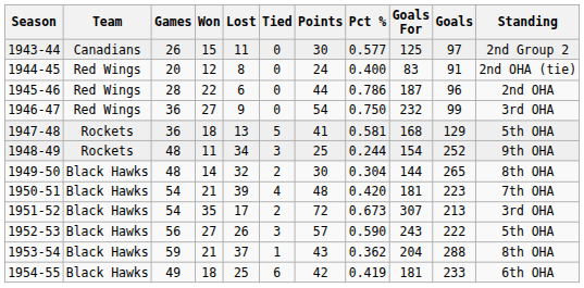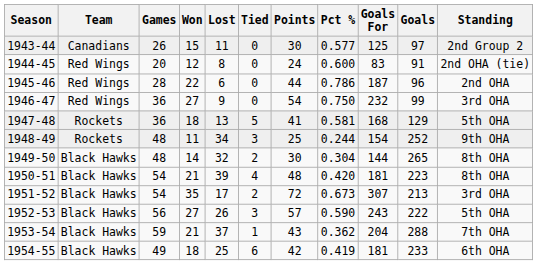1944-45 | Pct %: 0.400 -> 0.600
1950-51 | Standing: 7th OHA -> 8th OHA
1953-54 | Standing: 8th OHA -> 7th OHA
